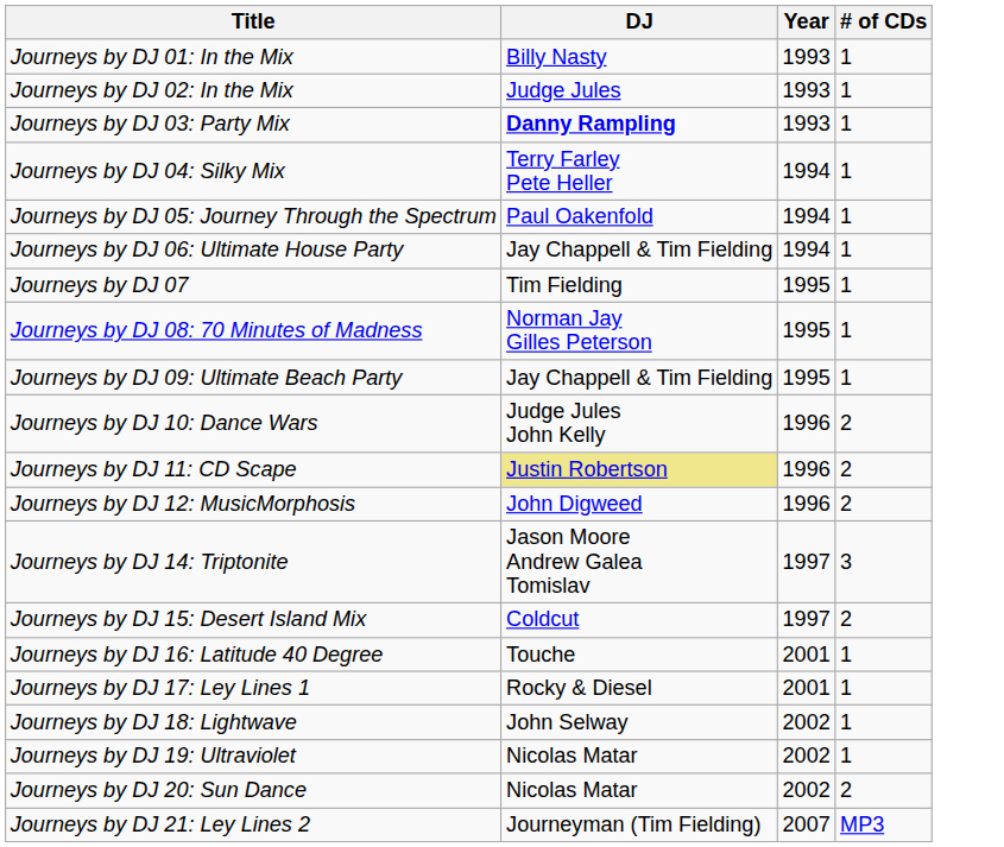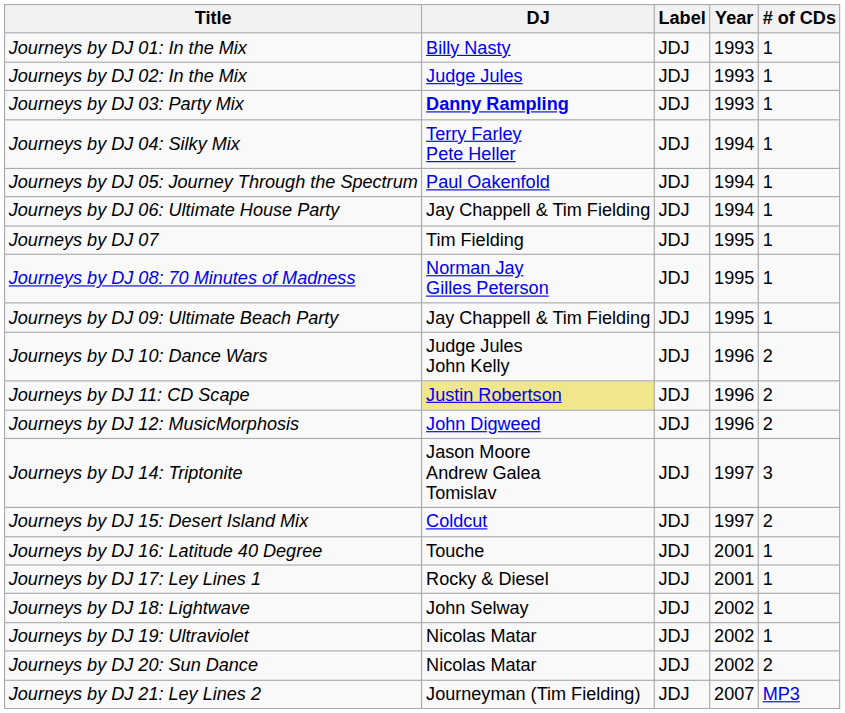+ column: Label | JDJ | JDJ | JDJ | JDJ | JDJ | JDJ | JDJ | JDJ | JDJ | JDJ | JDJ | JDJ | JDJ | JDJ | JDJ | JDJ | JDJ | JDJ | JDJ | JDJ
